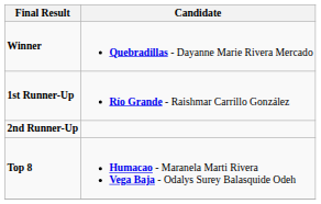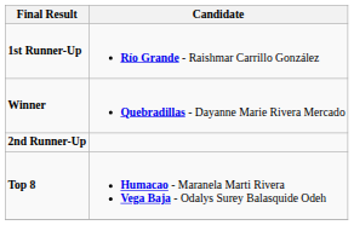rows swapped: Winner <-> 1st Runner-Up
